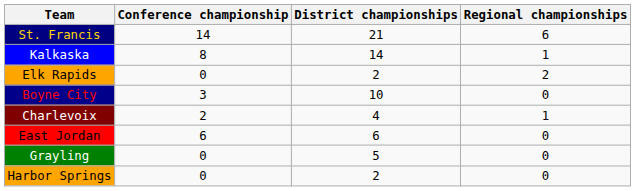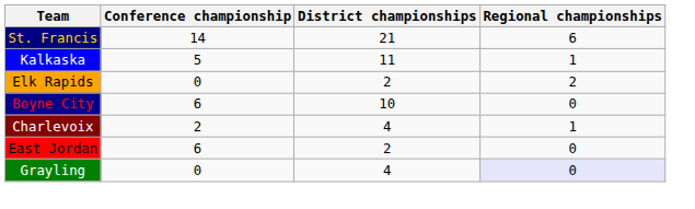Kalkaska | Conference championship: 8 -> 5
Kalkaska | District championships: 14 -> 11
Boyne City | Conference championship: 3 -> 6
East Jordan | District championships: 6 -> 2
Grayling | District championships: 5 -> 4
Grayling | Regional championships: no background -> lavender background
- row: Harbor Springs | 0 | 2 | 0
